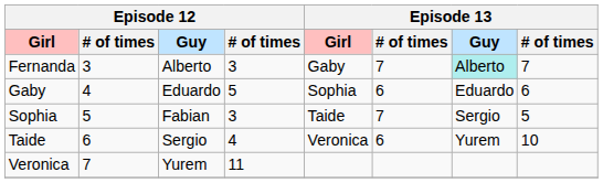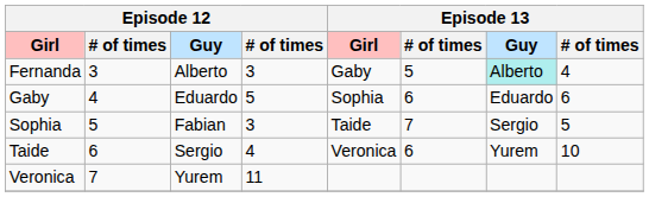Fernanda | column 6: 7 -> 5
Fernanda | column 8: 7 -> 4
